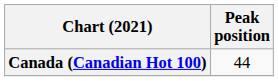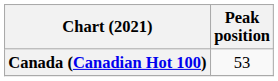Canada (Canadian Hot 100) | Peak position: 44 -> 53
